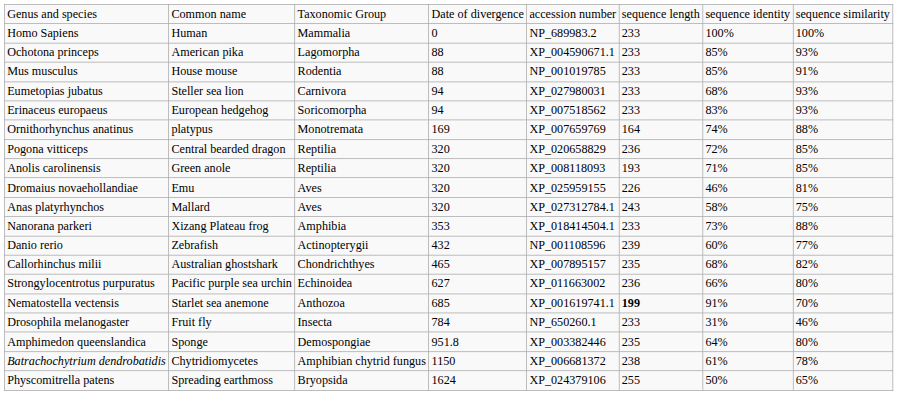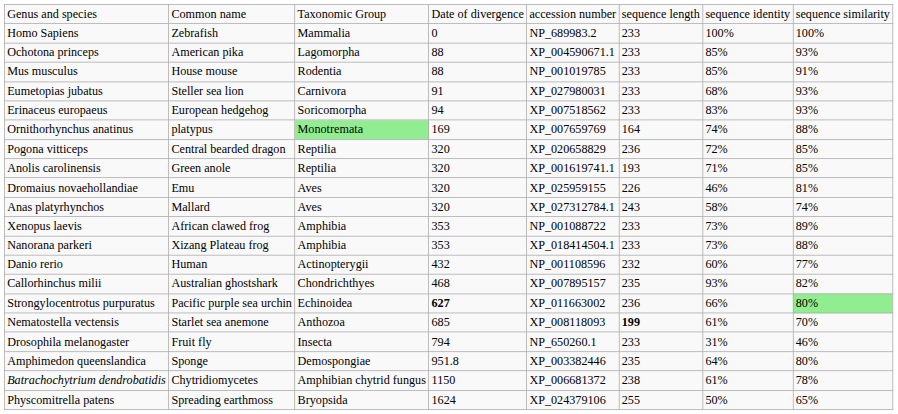Homo Sapiens | column 2: Human -> Zebrafish
Eumetopias jubatus | column 4: 94 -> 91
Ornithorhynchus anatinus | column 3: no background -> lightgreen background
Anolis carolinensis | column 5: XP_008118093 -> XP_001619741.1
Anas platyrhynchos | column 8: 75% -> 74%
+ row: Xenopus laevis | African clawed frog | Amphibia | 353 | NP_001088722 | 233 | 73% | 89%
Danio rerio | column 2: Zebrafish -> Human
Danio rerio | column 6: 239 -> 232
Callorhinchus milii | column 4: 465 -> 468
Callorhinchus milii | column 7: 68% -> 93%
Strongylocentrotus purpuratus | column 4: normal -> bold
Strongylocentrotus purpuratus | column 8: no background -> lightgreen background
Nematostella vectensis | column 5: XP_001619741.1 -> XP_008118093
Nematostella vectensis | column 7: 91% -> 61%
Drosophila melanogaster | column 4: 784 -> 794
